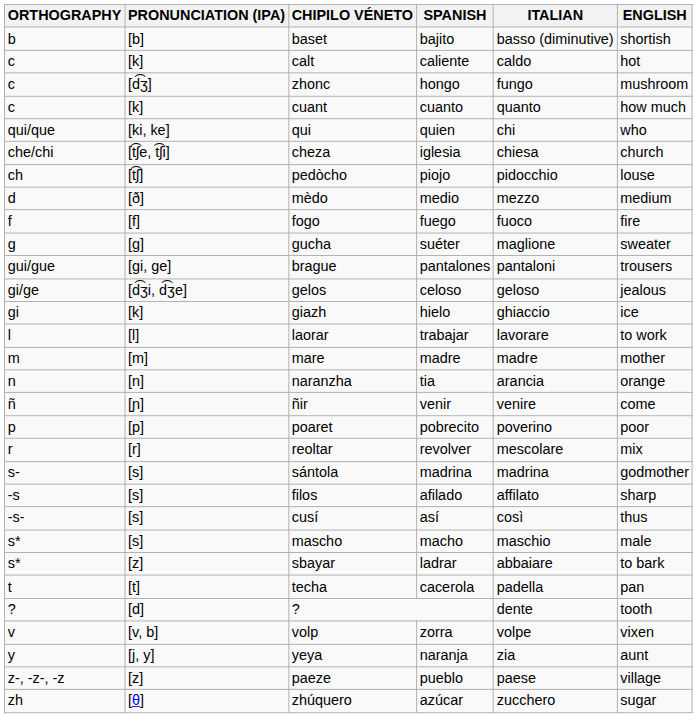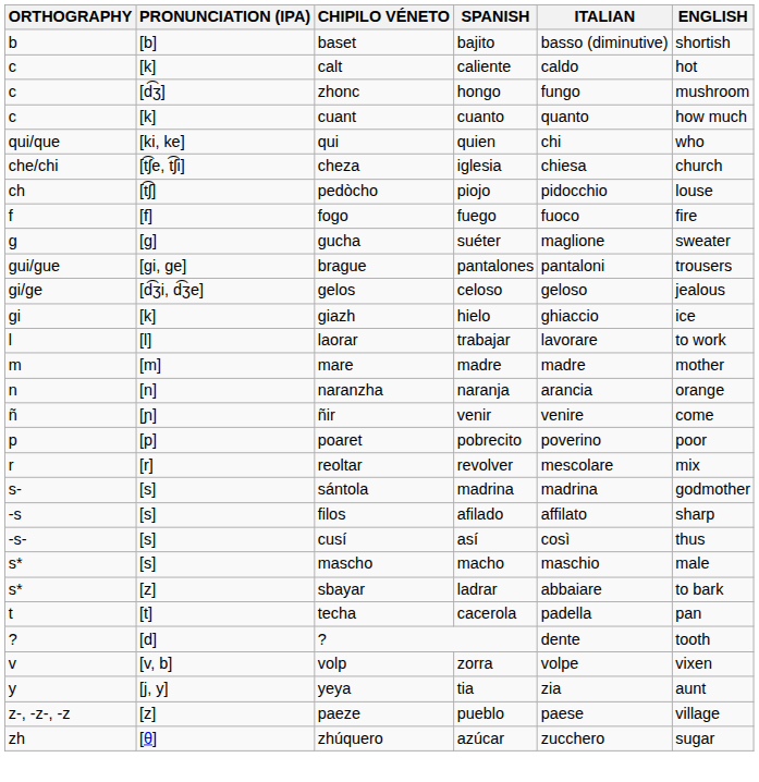- row: d | [ð] | mèdo | medio | mezzo | medium
naranzha | SPANISH: tia -> naranja
yeya | SPANISH: naranja -> tia
